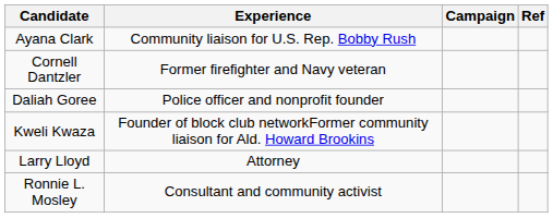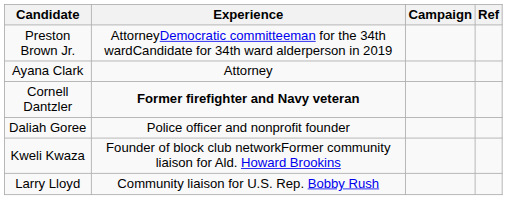+ row: Preston Brown Jr. | AttorneyDemocratic committeeman for the 34th wardCandidate for 34th ward alderperson in 2019
Ayana Clark | Experience: Community liaison for U.S. Rep. Bobby Rush -> Attorney
Cornell Dantzler | Experience: normal -> bold
Larry Lloyd | Experience: Attorney -> Community liaison for U.S. Rep. Bobby Rush
- row: Ronnie L. Mosley | Consultant and community activist
